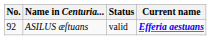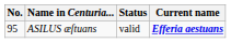ASILUS æſtuans | No.: 92 -> 95
